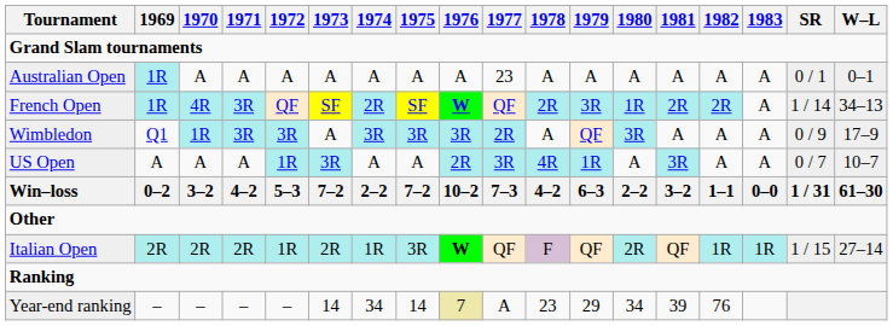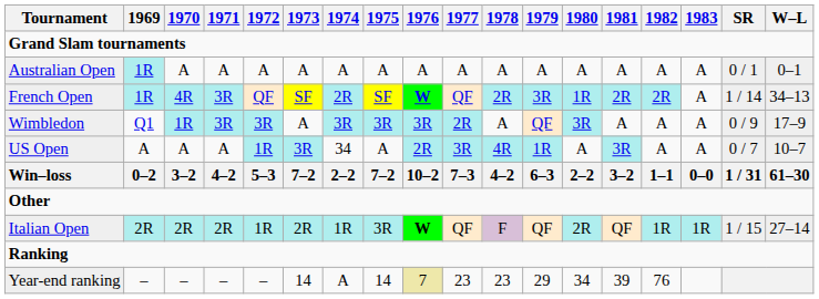Australian Open | 1977: 23 -> A
US Open | 1974: A -> 34
Year-end ranking | 1974: 34 -> A
Year-end ranking | 1977: A -> 23
